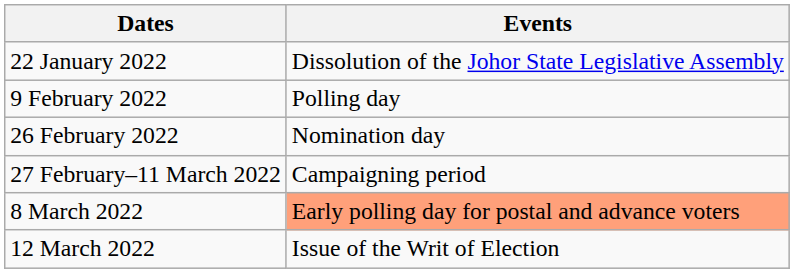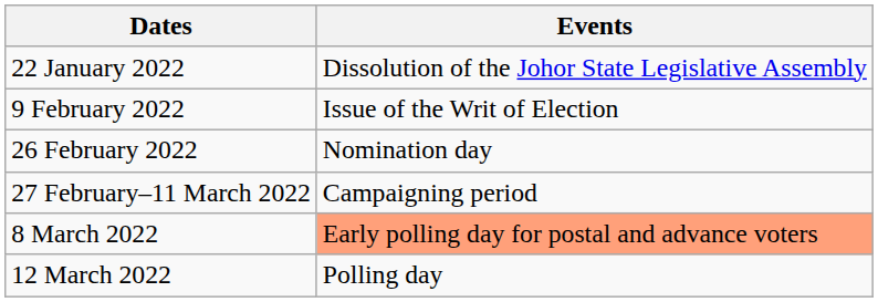9 February 2022 | Events: Polling day -> Issue of the Writ of Election
12 March 2022 | Events: Issue of the Writ of Election -> Polling day
